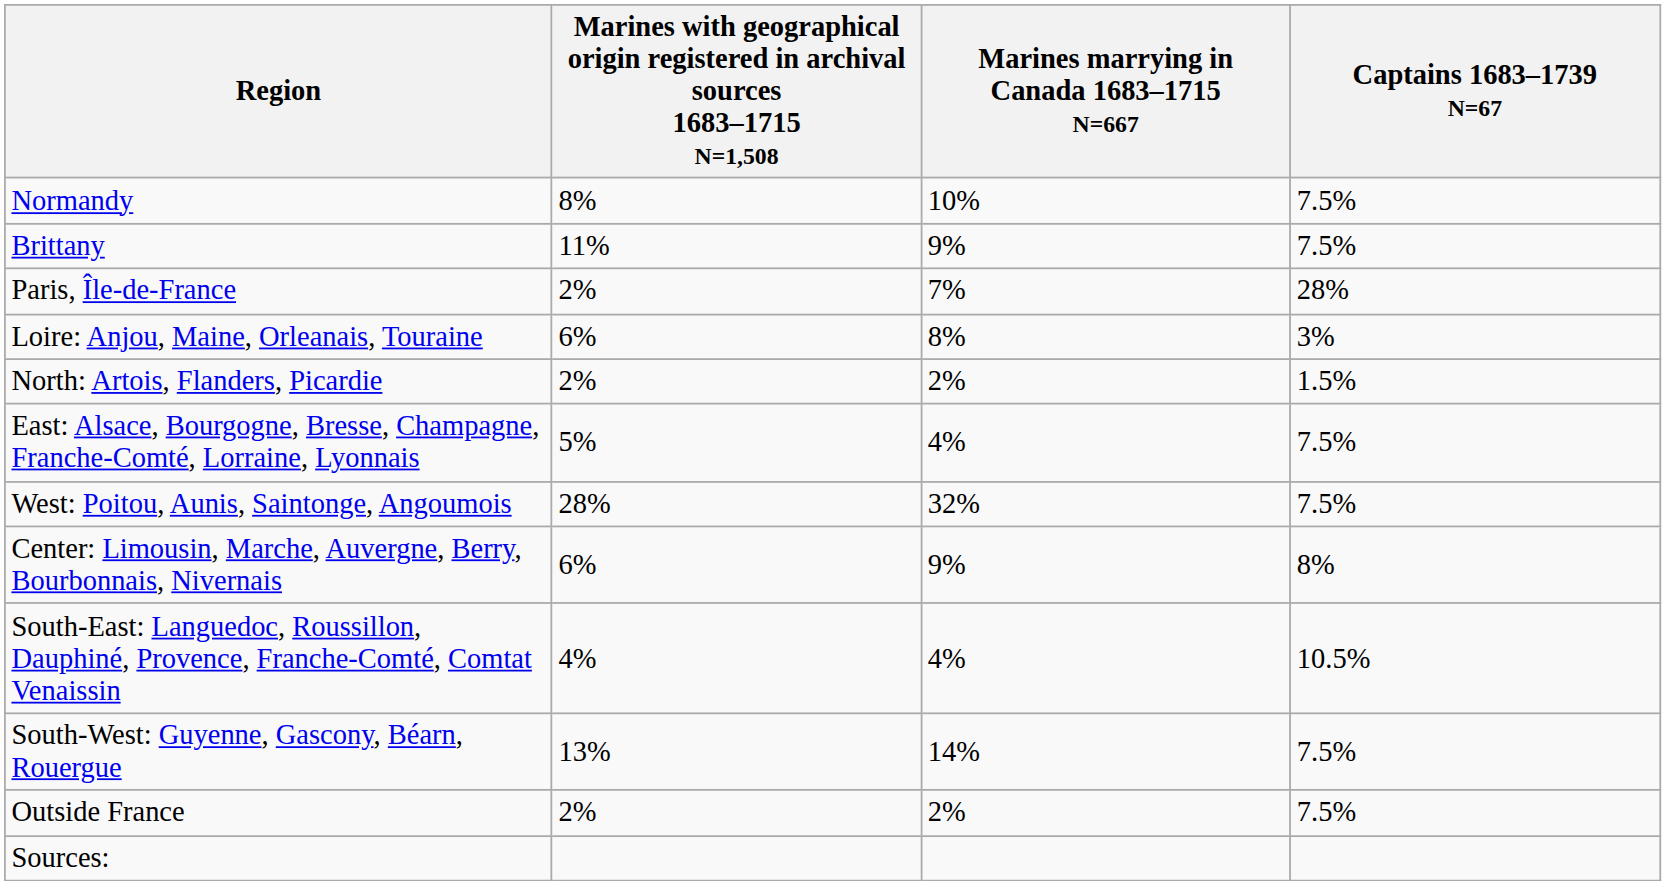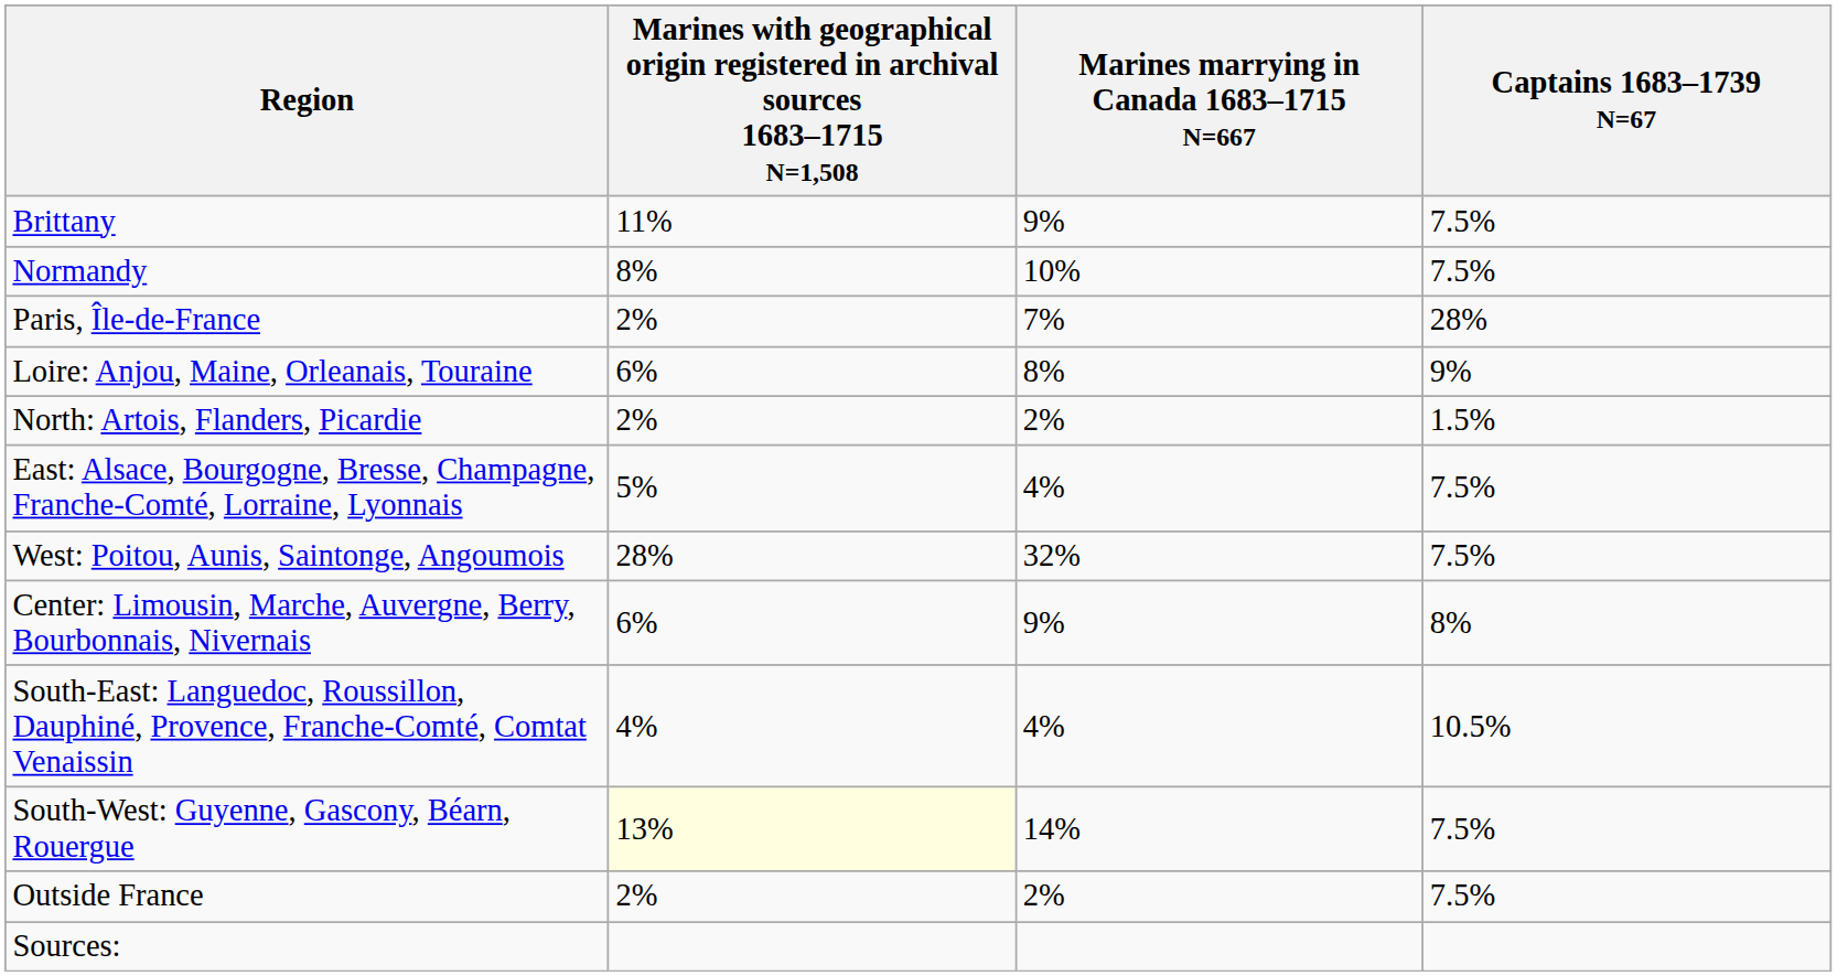rows swapped: Brittany <-> Normandy
Loire: Anjou, Maine, Orleanais, Touraine | Captains 1683–1739 N=67: 3% -> 9%
South-West: Guyenne, Gascony, Béarn, Rouergue | column 2: no background -> lightyellow background
